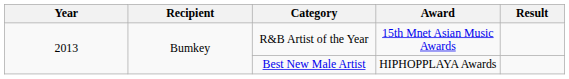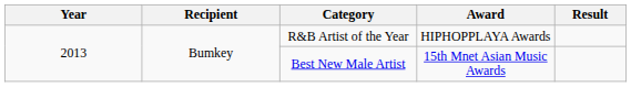R&B Artist of the Year | Award: 15th Mnet Asian Music Awards -> HIPHOPPLAYA Awards
Best New Male Artist | Award: HIPHOPPLAYA Awards -> 15th Mnet Asian Music Awards
